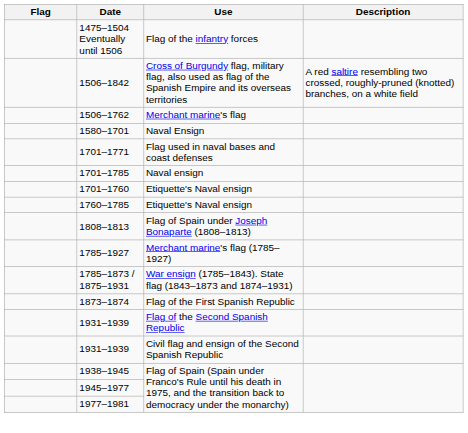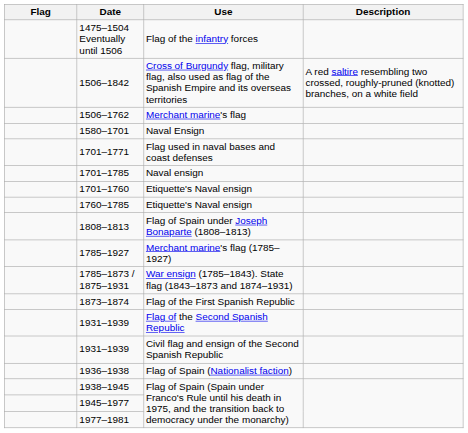+ row: 1936–1938 | Flag of Spain (Nationalist faction)
